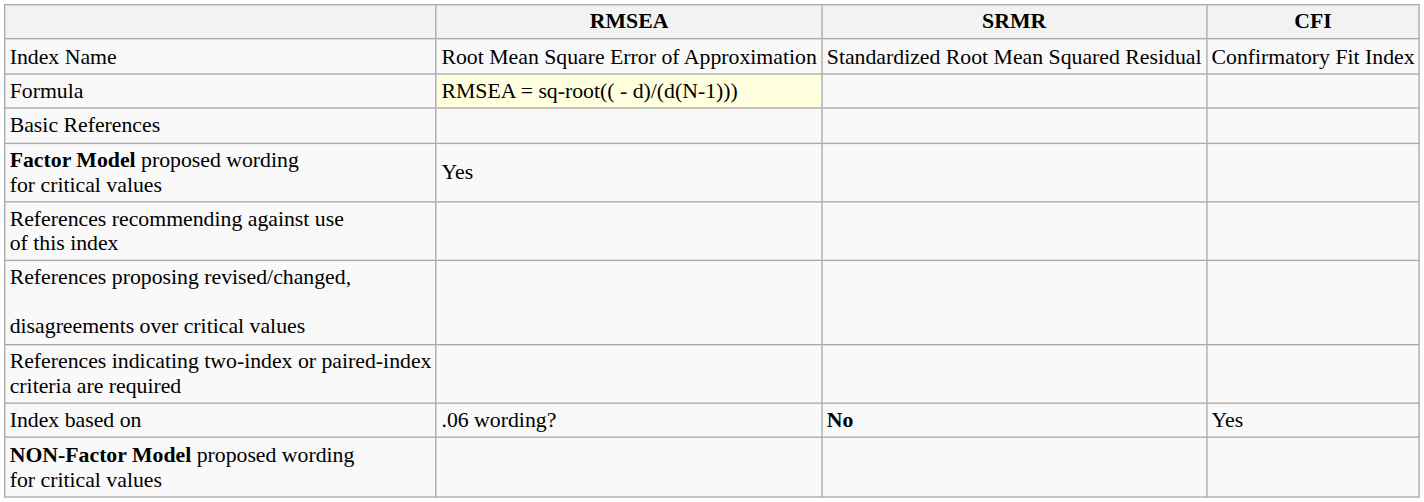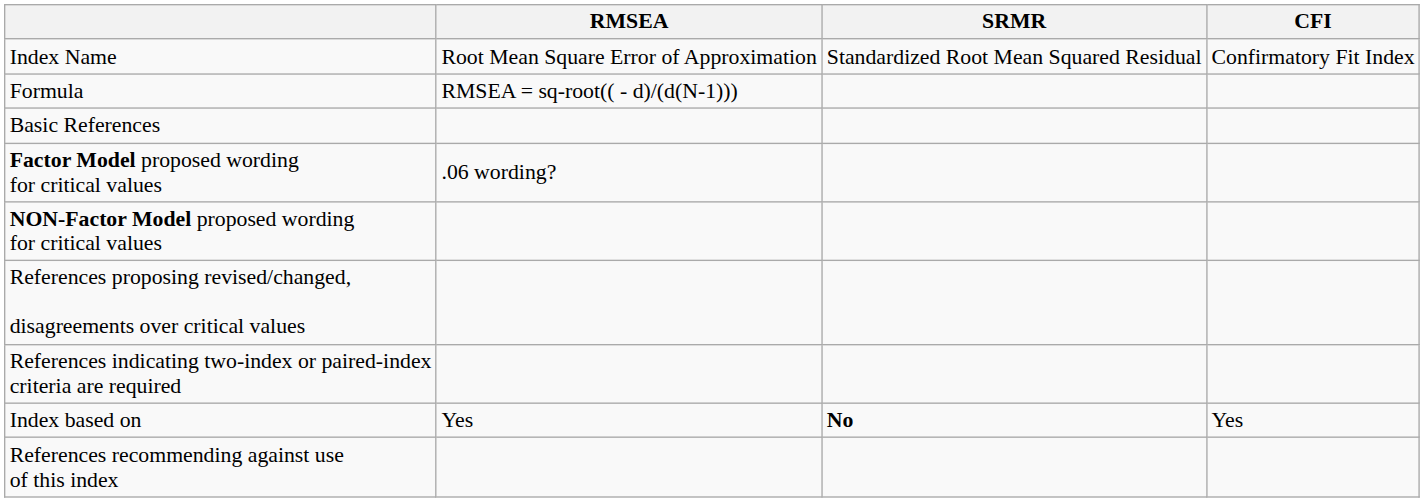Formula | RMSEA: lightyellow background -> no background
Factor Model proposed wording for critical values | RMSEA: Yes -> .06 wording?
rows swapped: NON-Factor Model proposed wording for critical values <-> References recommending against use of this index
Index based on | RMSEA: .06 wording? -> Yes
